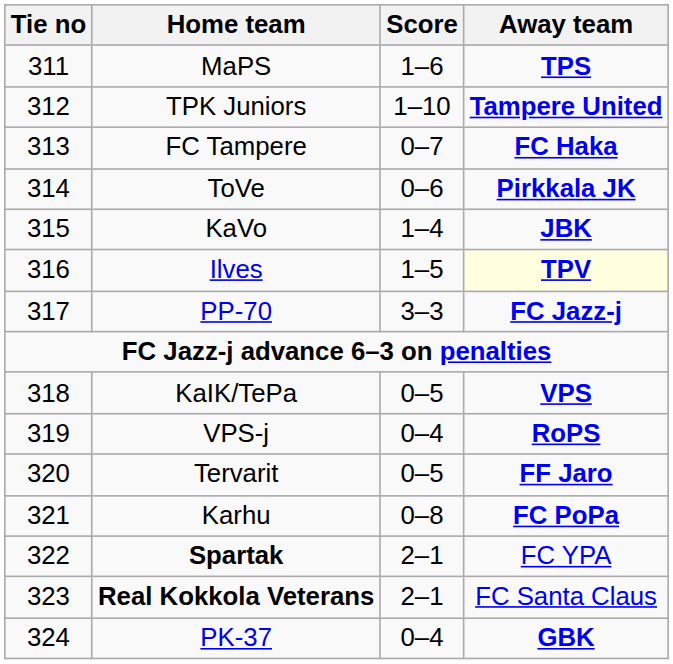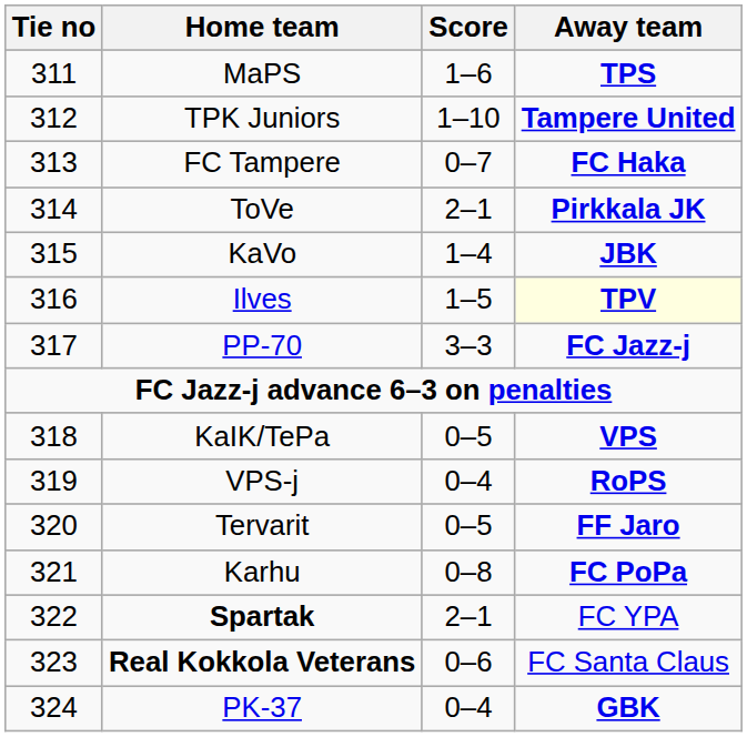ToVe | Score: 0–6 -> 2–1
Real Kokkola Veterans | Score: 2–1 -> 0–6
